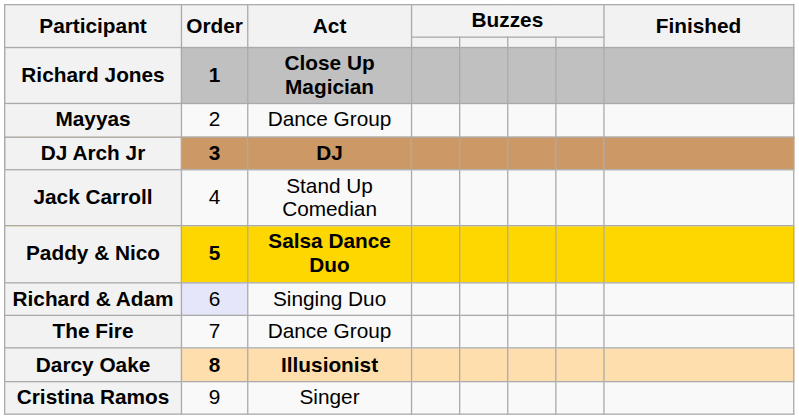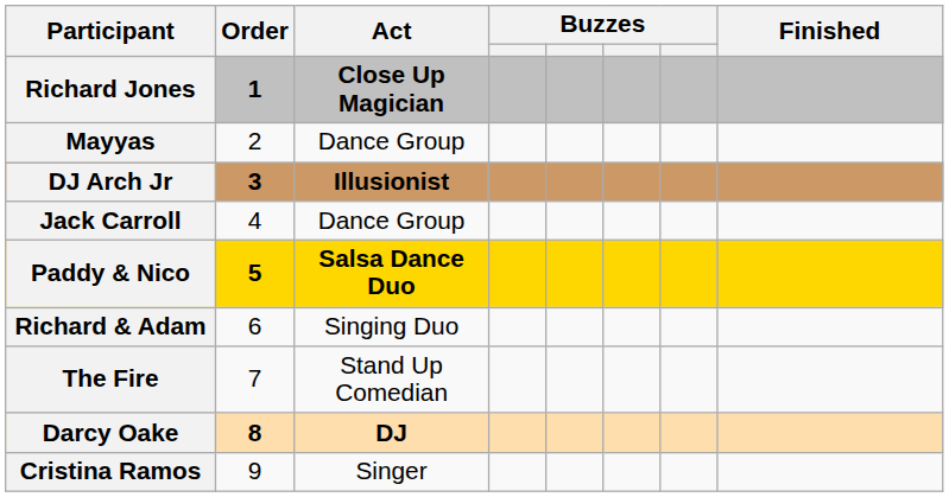DJ Arch Jr | Act: DJ -> Illusionist
Jack Carroll | Act: Stand Up Comedian -> Dance Group
Richard & Adam | Order: lavender background -> no background
The Fire | Act: Dance Group -> Stand Up Comedian
Darcy Oake | Act: Illusionist -> DJ
